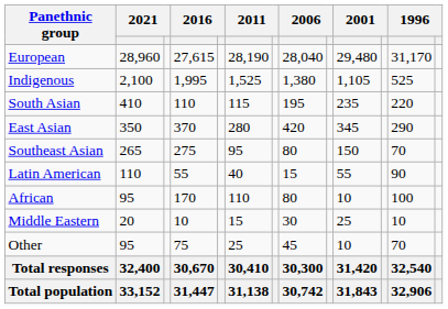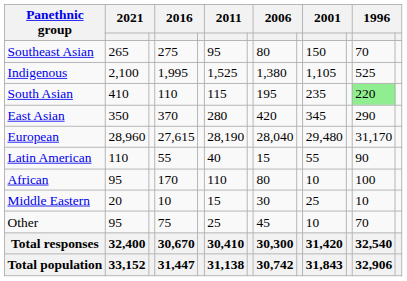rows swapped: European <-> Southeast Asian
South Asian | column 12: no background -> lightgreen background
